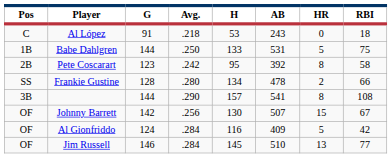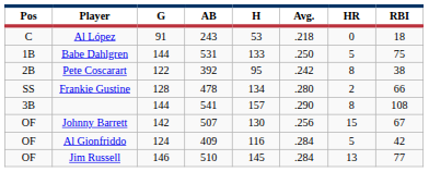columns swapped: AB <-> Avg.
Pete Coscarart | G: 123 -> 122
Pete Coscarart | RBI: 58 -> 38
